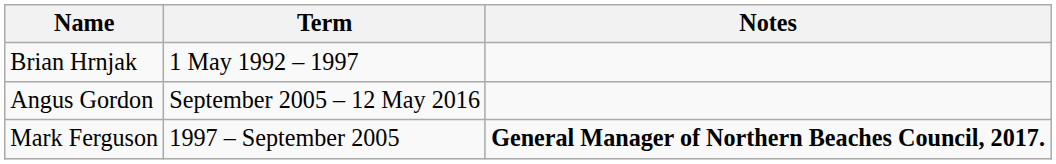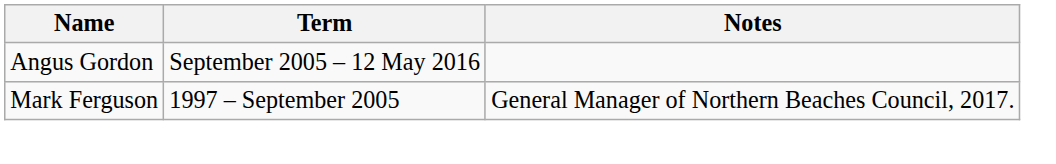- row: Brian Hrnjak | 1 May 1992 – 1997
Mark Ferguson | Notes: bold -> normal
